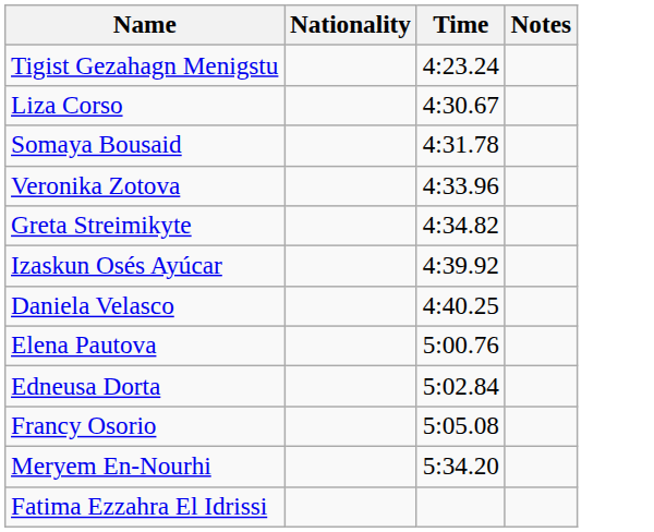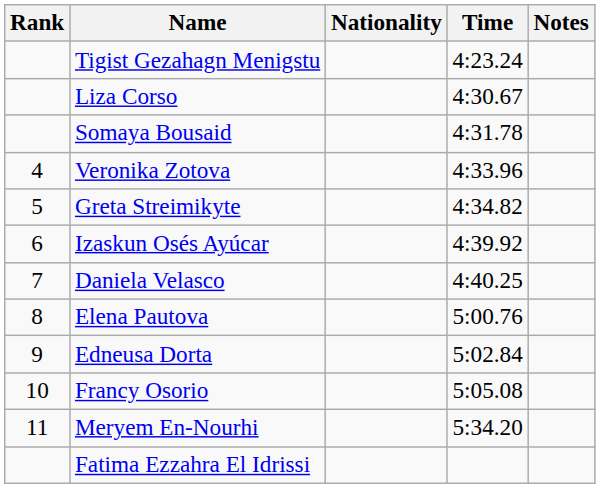+ column: Rank | 4 | 5 | 6 | 7 | 8 | 9 | 10 | 11
